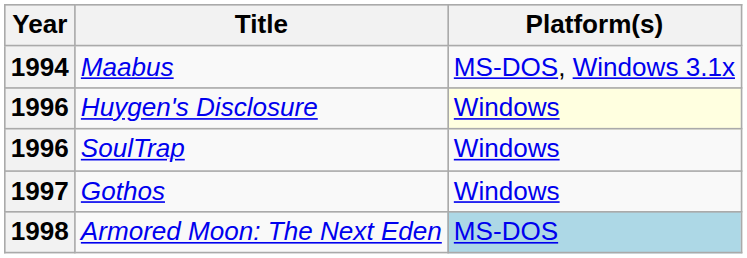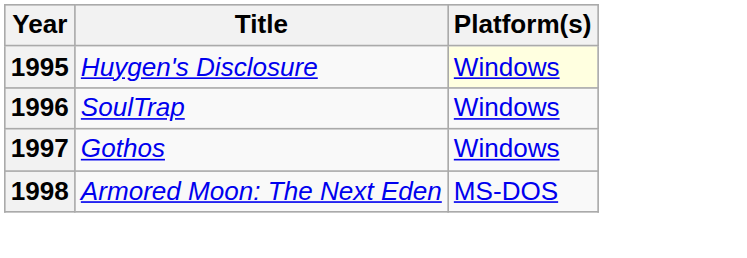- row: 1994 | Maabus | MS-DOS, Windows 3.1x
Huygen's Disclosure | Year: 1996 -> 1995
Armored Moon: The Next Eden | Platform(s): lightblue background -> no background
